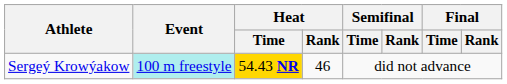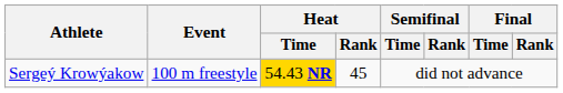Sergeý Krowýakow | Event: paleturquoise background -> no background
Sergeý Krowýakow | Heat / Rank: 46 -> 45
